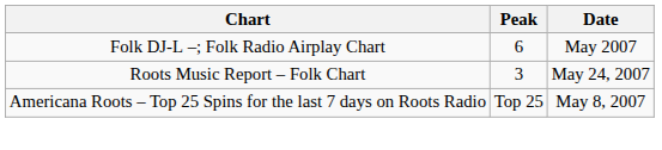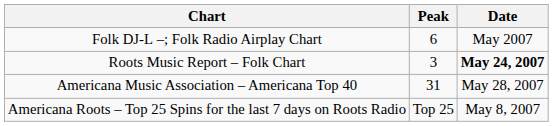Roots Music Report – Folk Chart | Date: normal -> bold
+ row: Americana Music Association – Americana Top 40 | 31 | May 28, 2007
